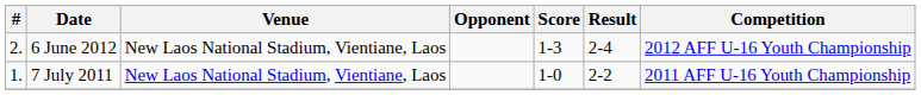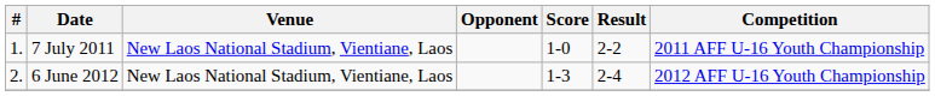rows swapped: 7 July 2011 <-> 6 June 2012
